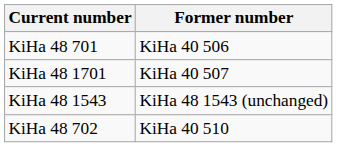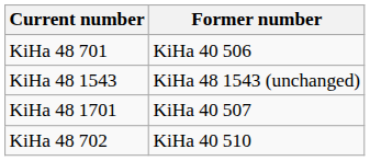rows swapped: KiHa 48 1701 <-> KiHa 48 1543
